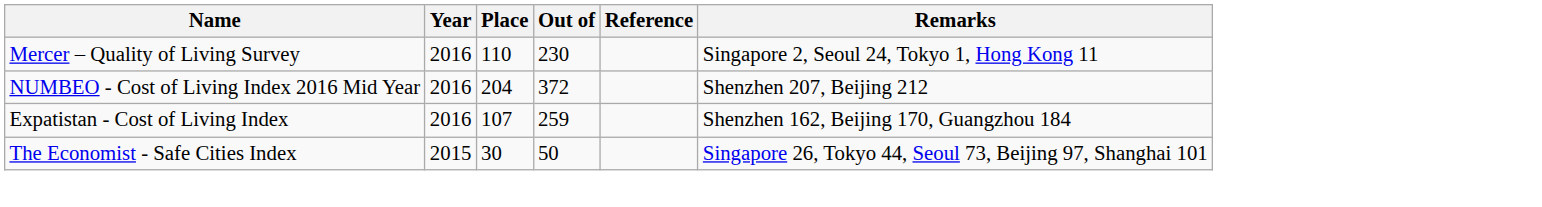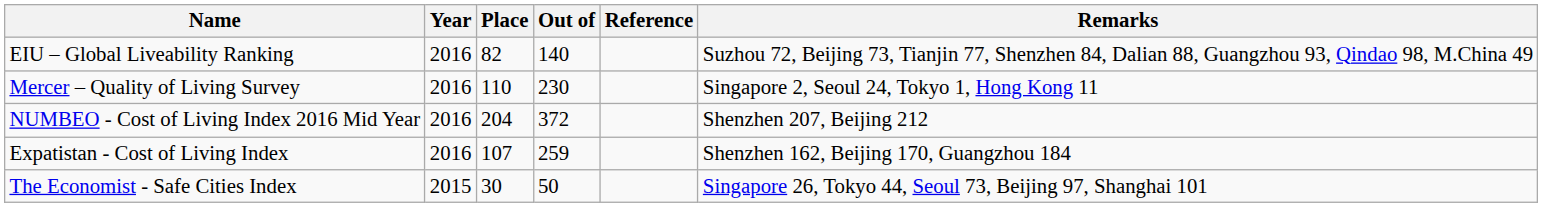+ row: EIU – Global Liveability Ranking | 2016 | 82 | 140 | Suzhou 72, Beijing 73, Tianjin 77, Shenzhen 84, Dalian 88, Guangzhou 93, Qindao 98, M.China 49
